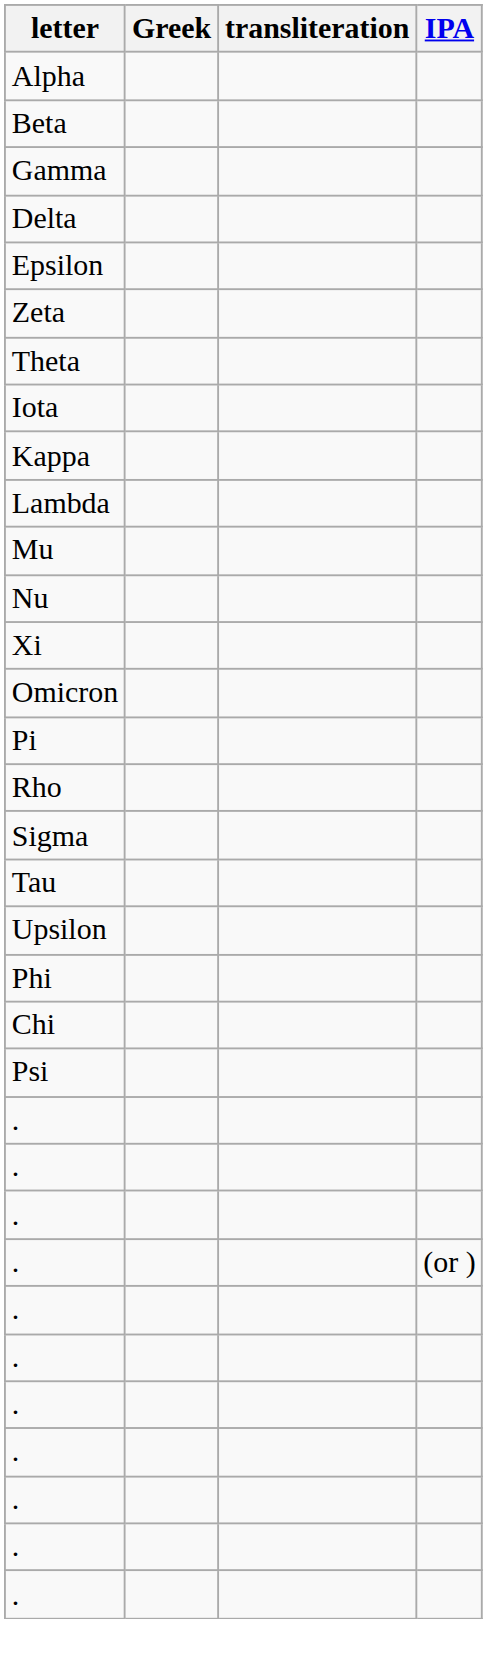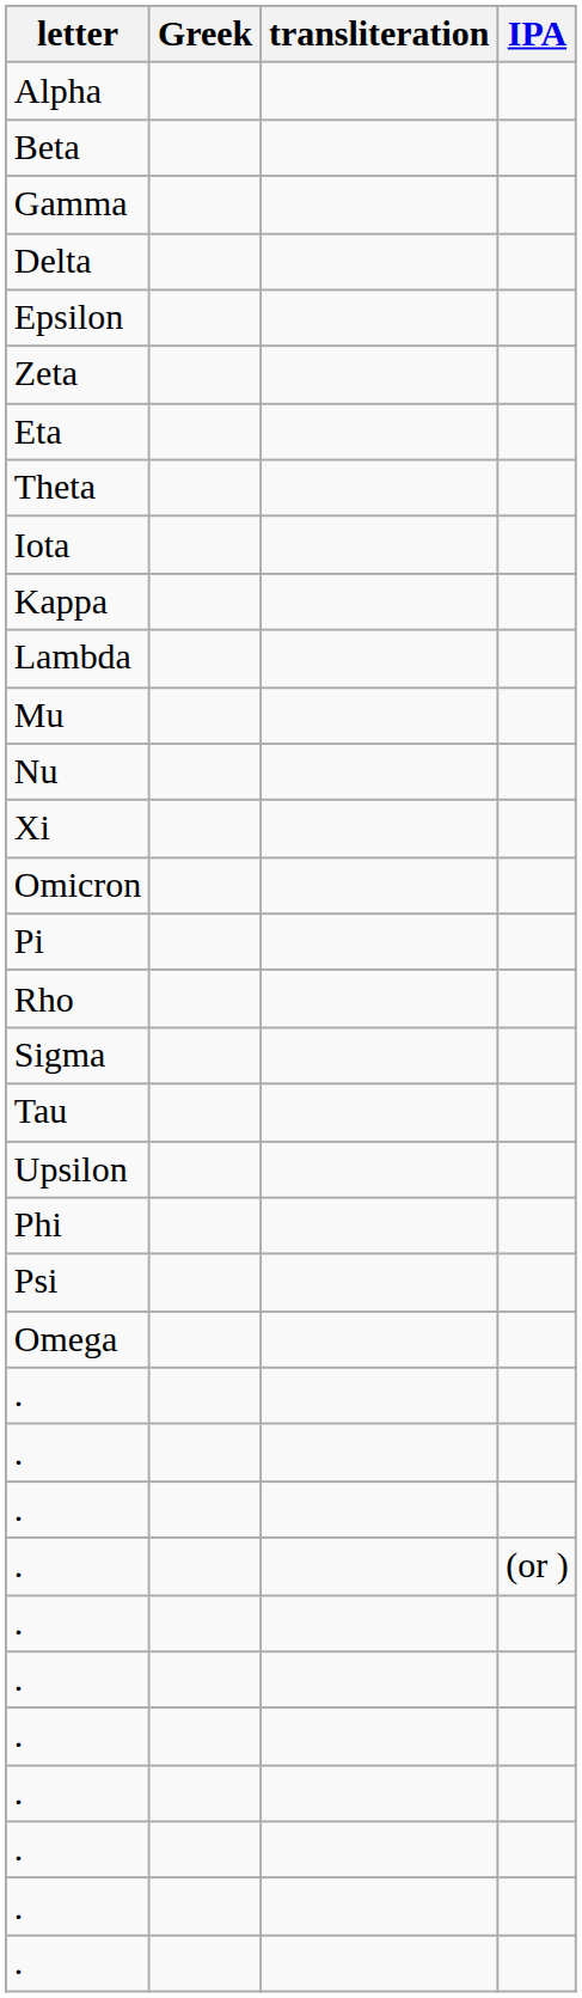+ row: Eta
- row: Chi
+ row: Omega
